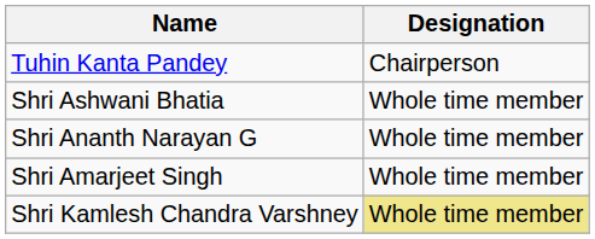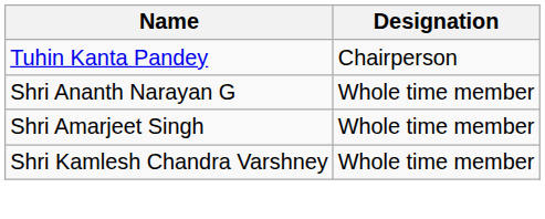- row: Shri Ashwani Bhatia | Whole time member
Shri Kamlesh Chandra Varshney | Designation: khaki background -> no background
